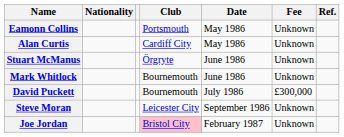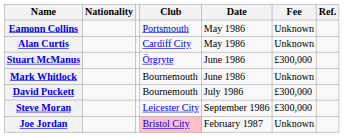Stuart McManus | Fee: Unknown -> £300,000
Steve Moran | Fee: Unknown -> £300,000
